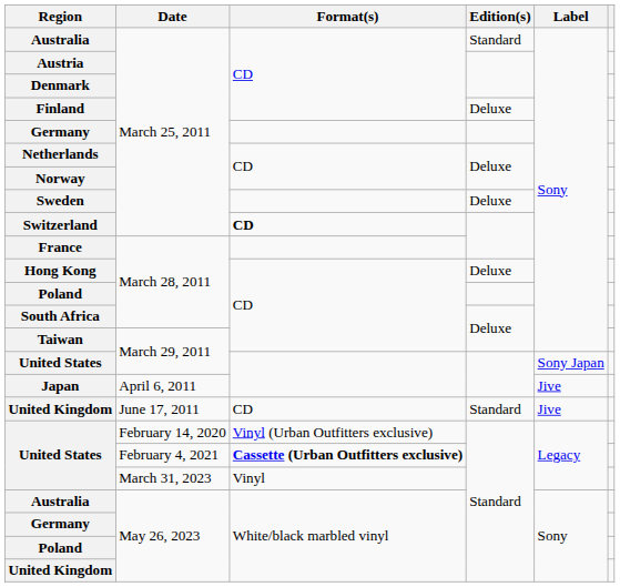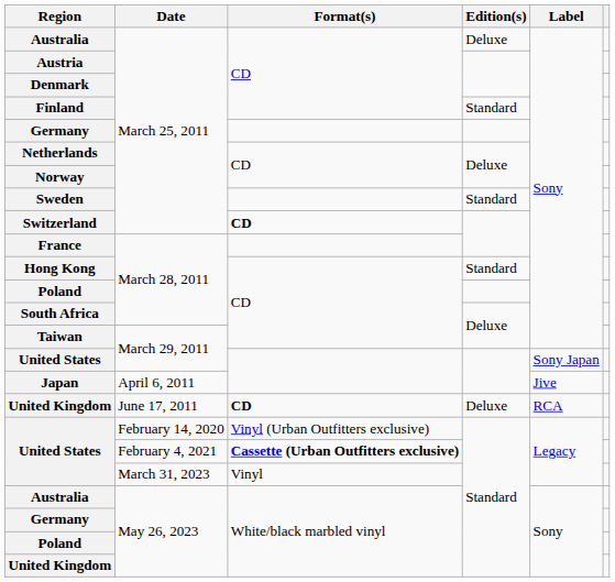Australia / March 25, 2011 | Edition(s): Standard -> Deluxe
Finland | Edition(s): Deluxe -> Standard
Sweden | Edition(s): Deluxe -> Standard
Hong Kong | Edition(s): Deluxe -> Standard
United Kingdom / June 17, 2011 | Format(s): normal -> bold
United Kingdom / June 17, 2011 | Edition(s): Standard -> Deluxe
United Kingdom / June 17, 2011 | Label: Jive -> RCA
